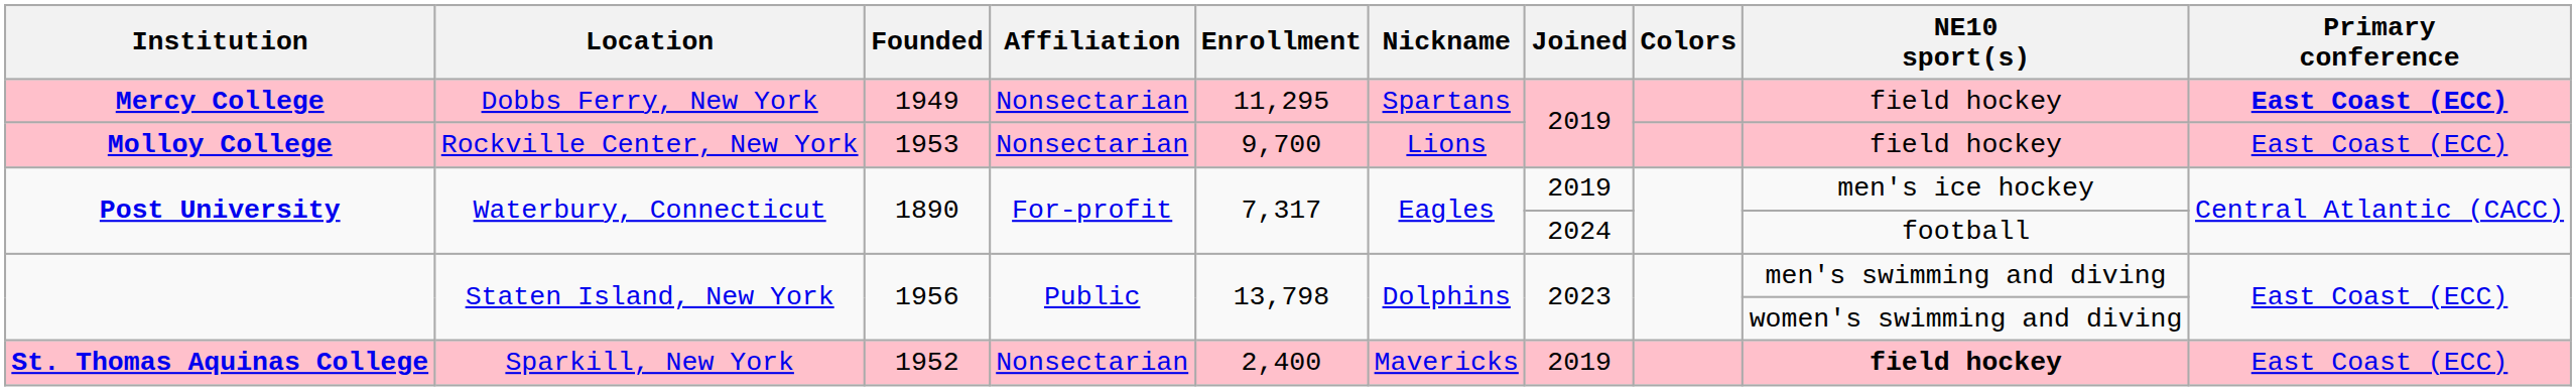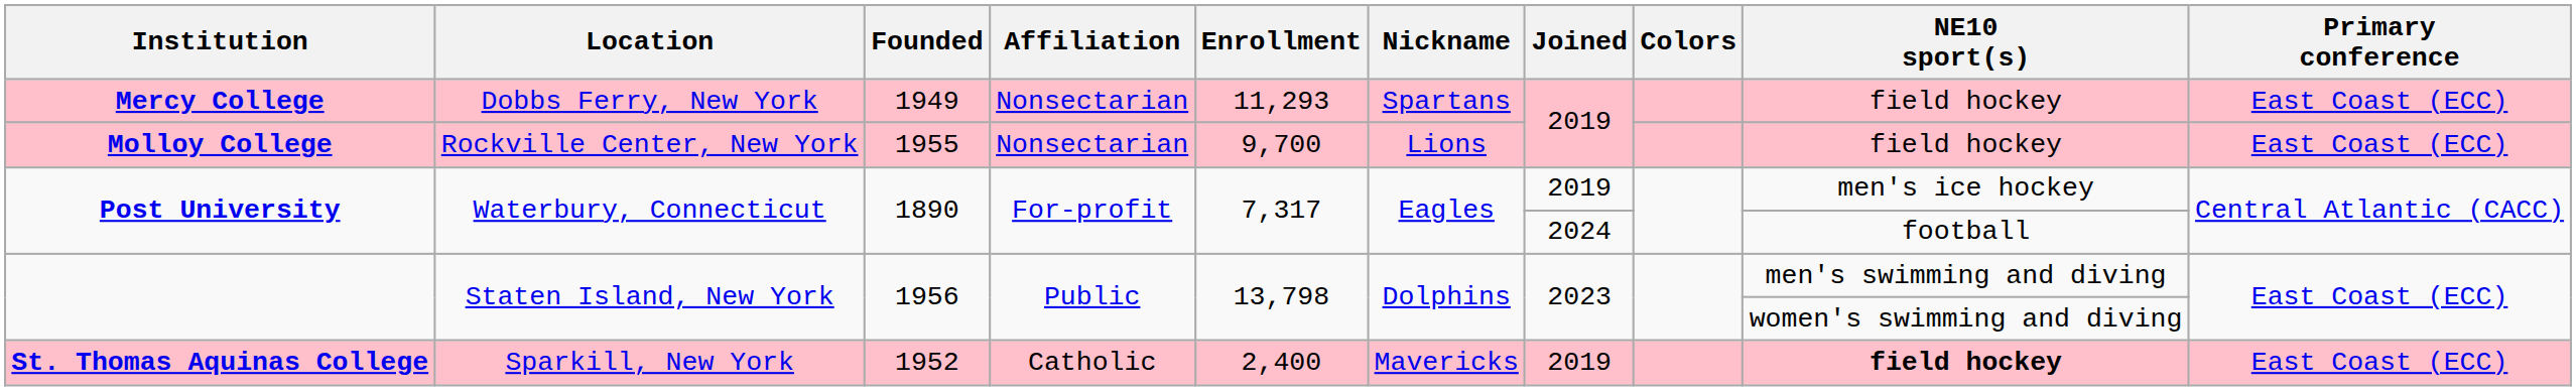Mercy College | Enrollment: 11,295 -> 11,293
Mercy College | Primary conference: bold -> normal
Molloy College | Founded: 1953 -> 1955
St. Thomas Aquinas College | Affiliation: Nonsectarian -> Catholic
